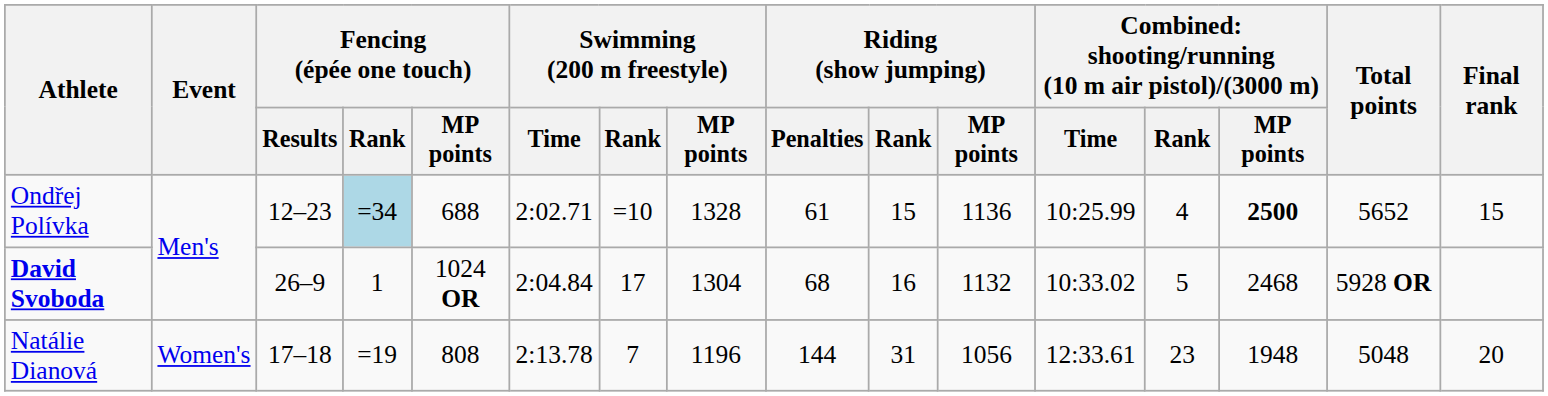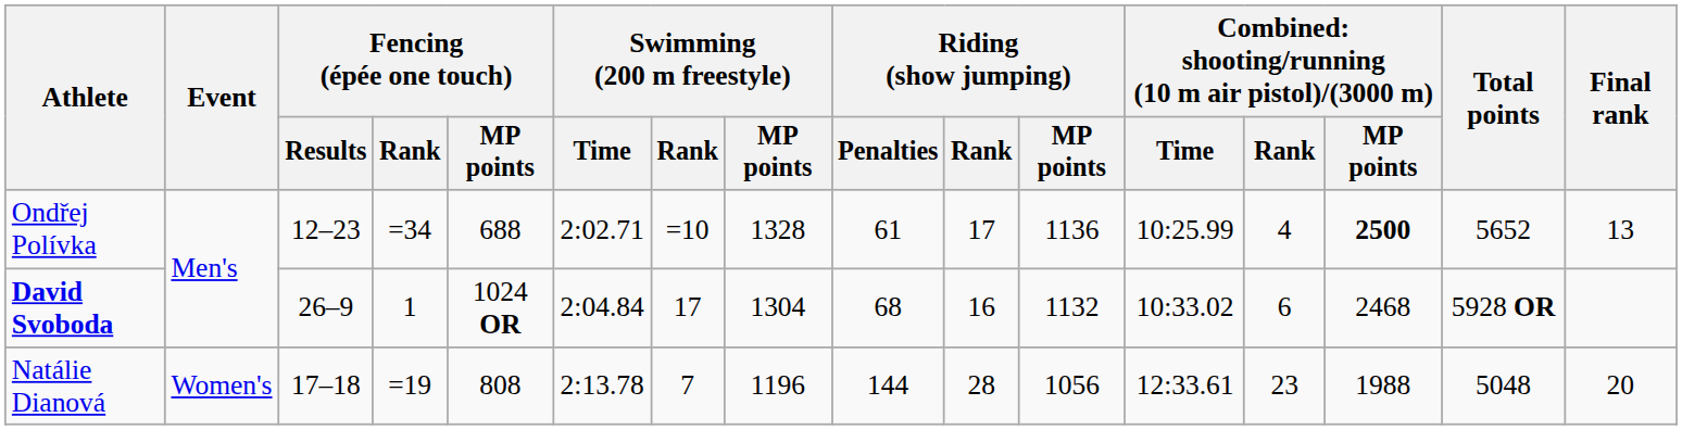Ondřej Polívka | Fencing (épée one touch) / Rank: lightblue background -> no background
Ondřej Polívka | Riding (show jumping) / Rank: 15 -> 17
Ondřej Polívka | Final rank: 15 -> 13
David Svoboda | column 13: 5 -> 6
Natálie Dianová | Riding (show jumping) / Rank: 31 -> 28
Natálie Dianová | column 14: 1948 -> 1988
